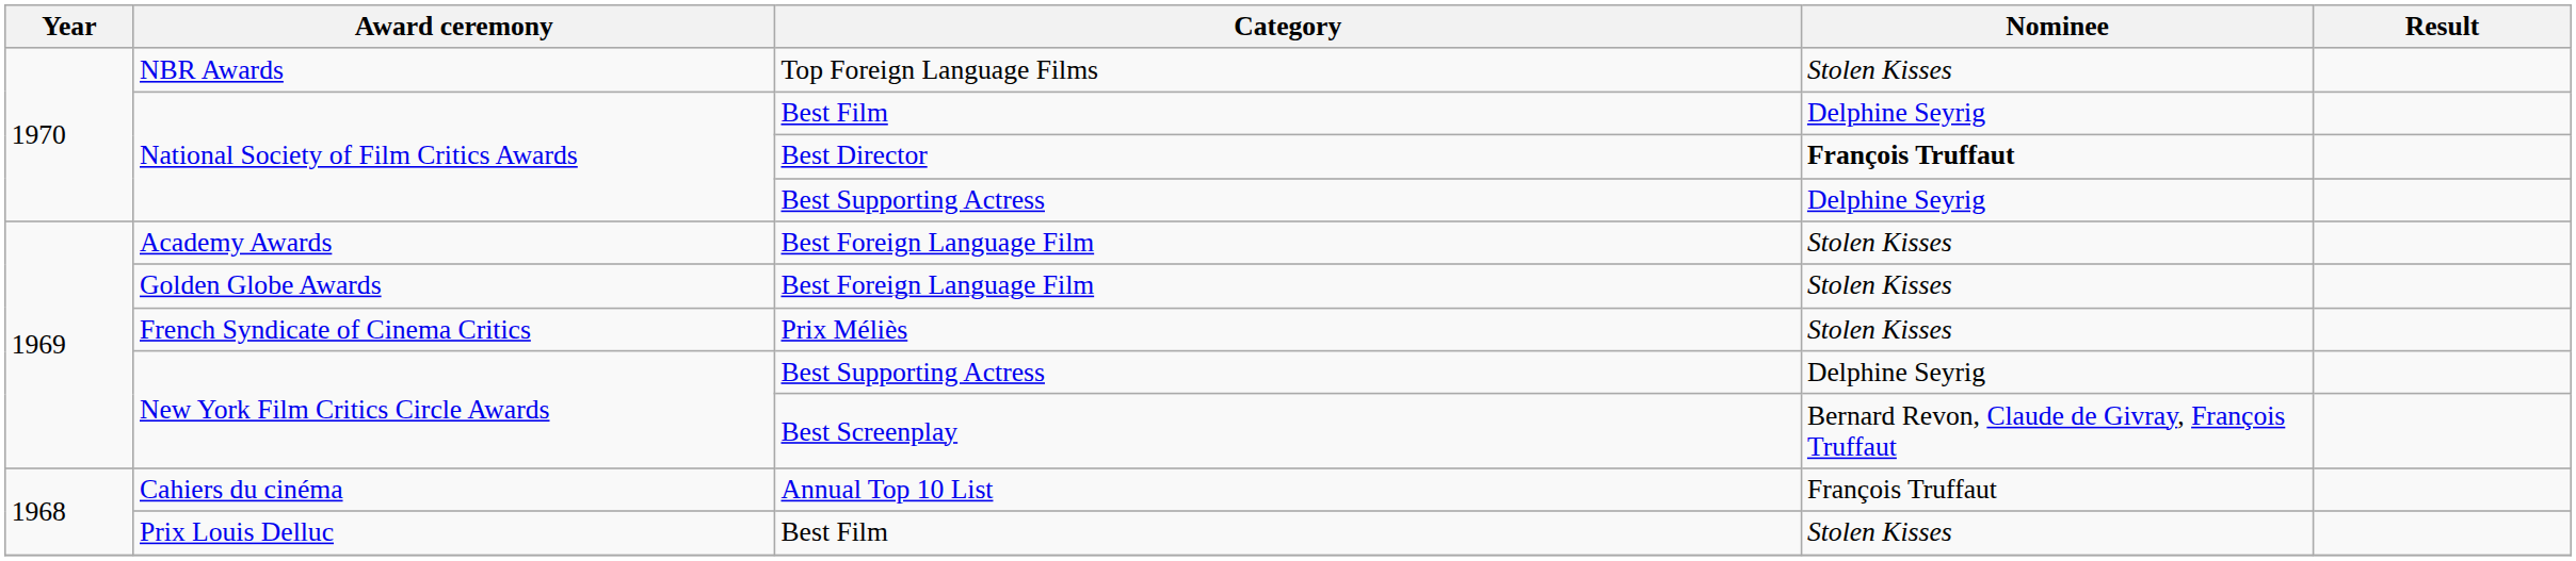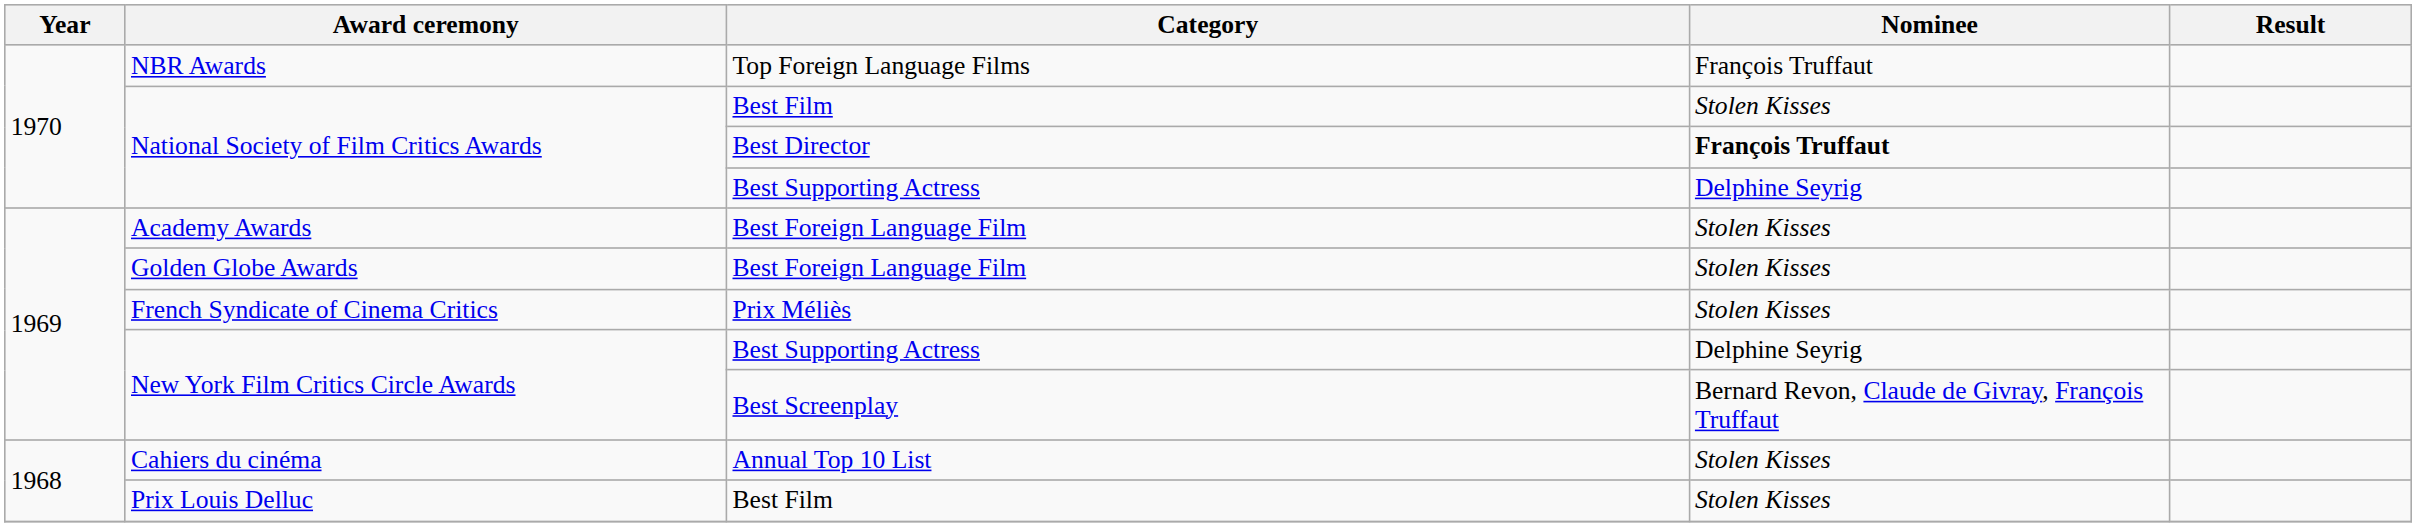NBR Awards | Nominee: Stolen Kisses -> François Truffaut
National Society of Film Critics Awards / Best Film | Nominee: Delphine Seyrig -> Stolen Kisses
Cahiers du cinéma | Nominee: François Truffaut -> Stolen Kisses
